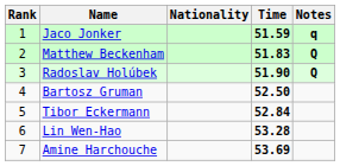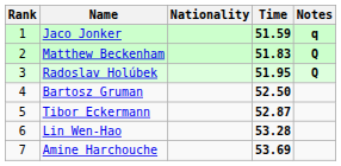Radoslav Holúbek | Time: 51.90 -> 51.95
Tibor Eckermann | Time: 52.84 -> 52.87
